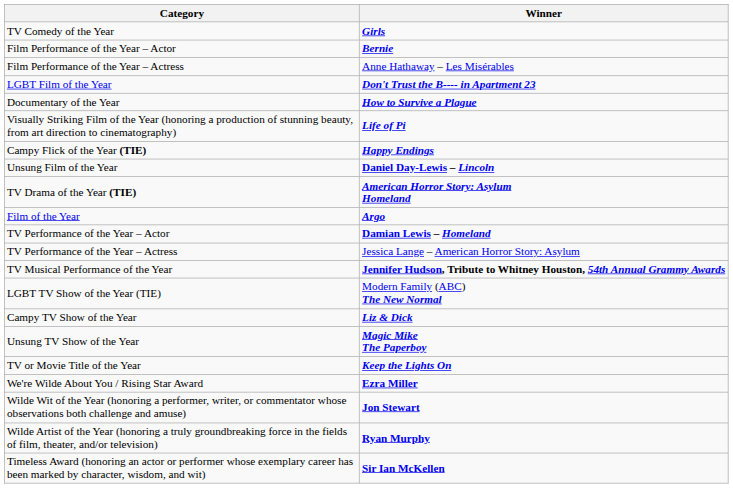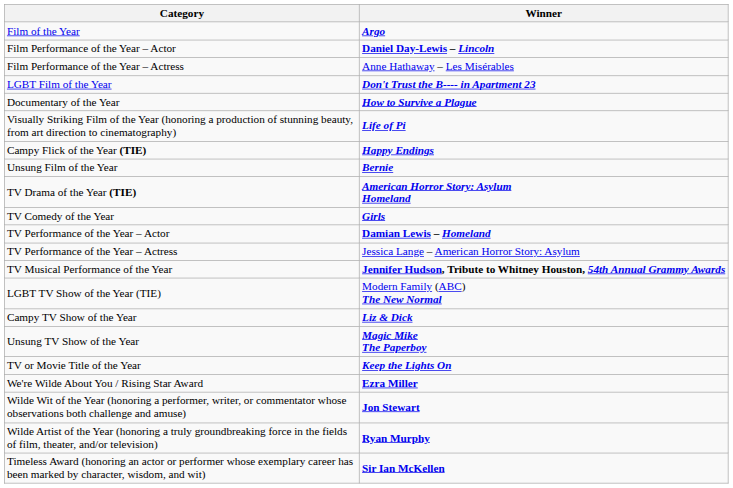rows swapped: Film of the Year <-> TV Comedy of the Year
Film Performance of the Year – Actor | Winner: Bernie -> Daniel Day-Lewis – Lincoln
Unsung Film of the Year | Winner: Daniel Day-Lewis – Lincoln -> Bernie
